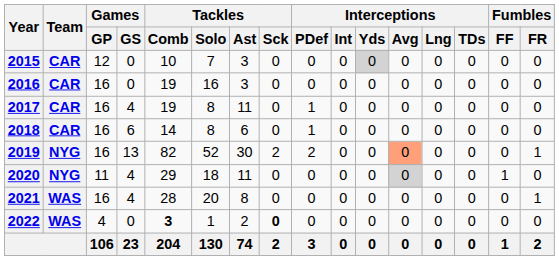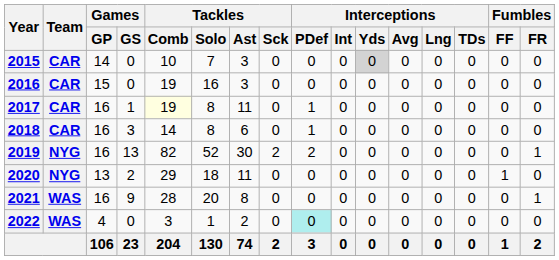2015 | Games / GP: 12 -> 14
2016 | Games / GP: 16 -> 15
2017 | Games / GS: 4 -> 1
2017 | Tackles / Comb: no background -> lightyellow background
2018 | Games / GS: 6 -> 3
2019 | Interceptions / Avg: lightsalmon background -> no background
2020 | Games / GP: 11 -> 13
2020 | Games / GS: 4 -> 2
2020 | Interceptions / Avg: lightgrey background -> no background
2021 | Games / GS: 4 -> 9
2022 | Tackles / Comb: bold -> normal
2022 | Tackles / Sck: bold -> normal
2022 | Interceptions / PDef: no background -> paleturquoise background
